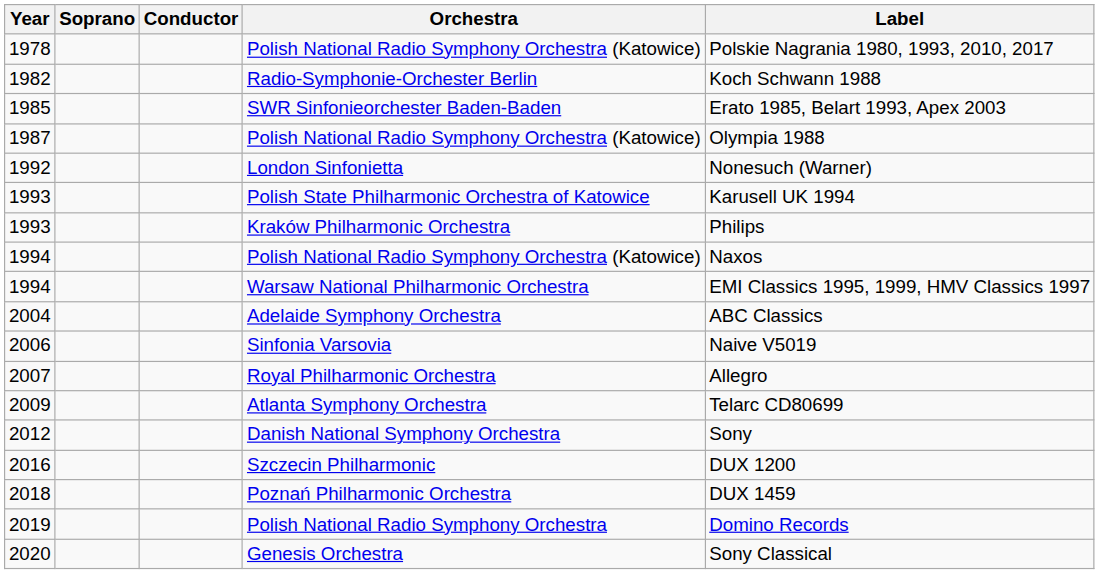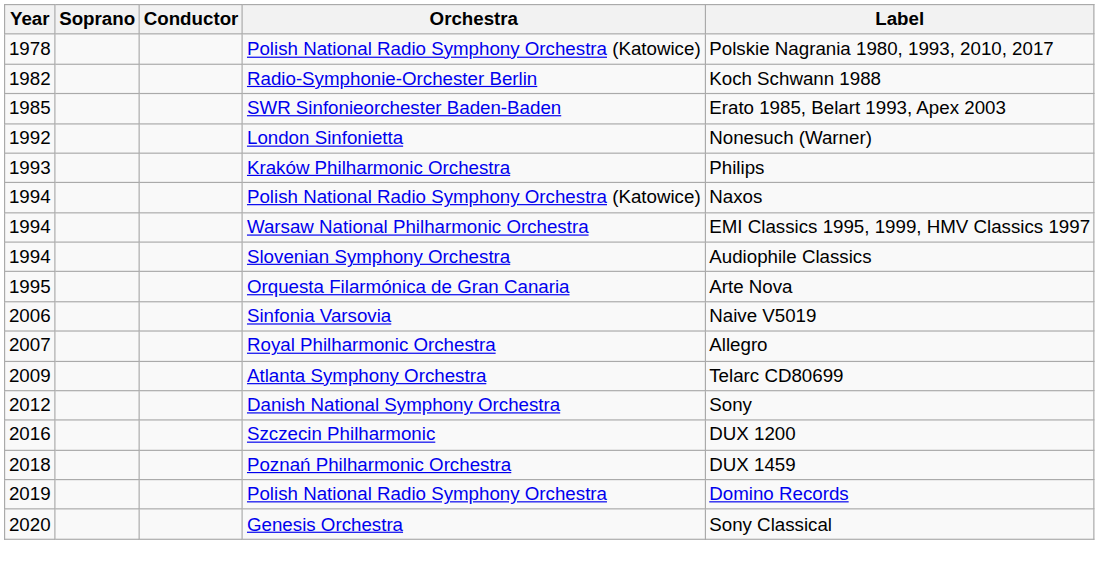- row: 1987 | Polish National Radio Symphony Orchestra (Katowice) | Olympia 1988
- row: 1993 | Polish State Philharmonic Orchestra of Katowice | Karusell UK 1994
+ row: 1994 | Slovenian Symphony Orchestra | Audiophile Classics
+ row: 1995 | Orquesta Filarmónica de Gran Canaria | Arte Nova
- row: 2004 | Adelaide Symphony Orchestra | ABC Classics
